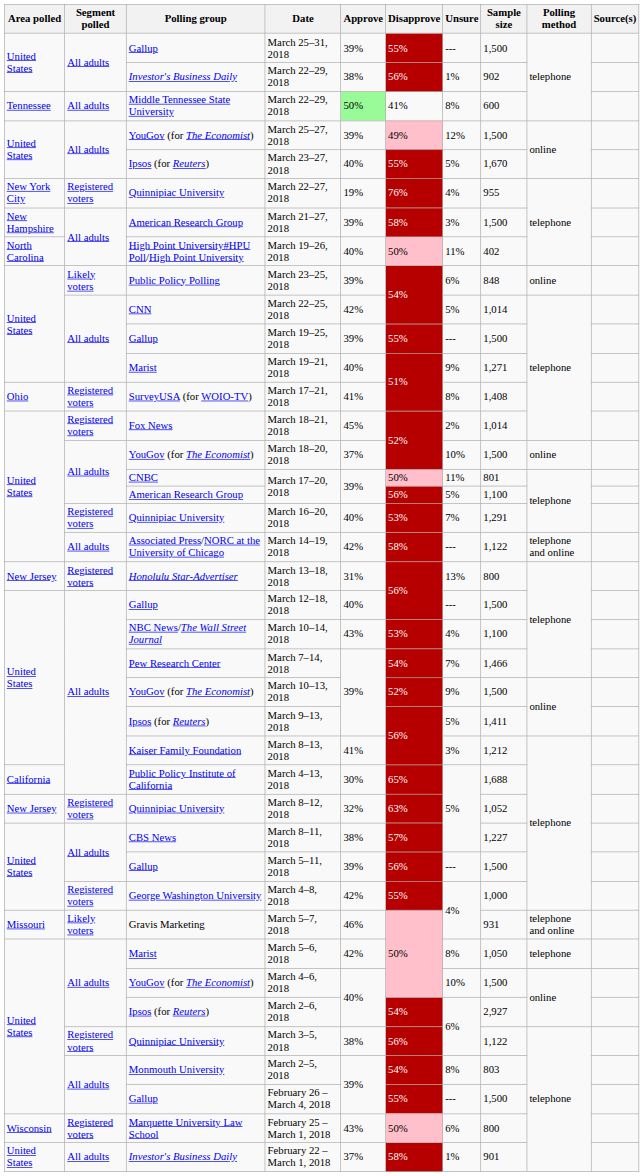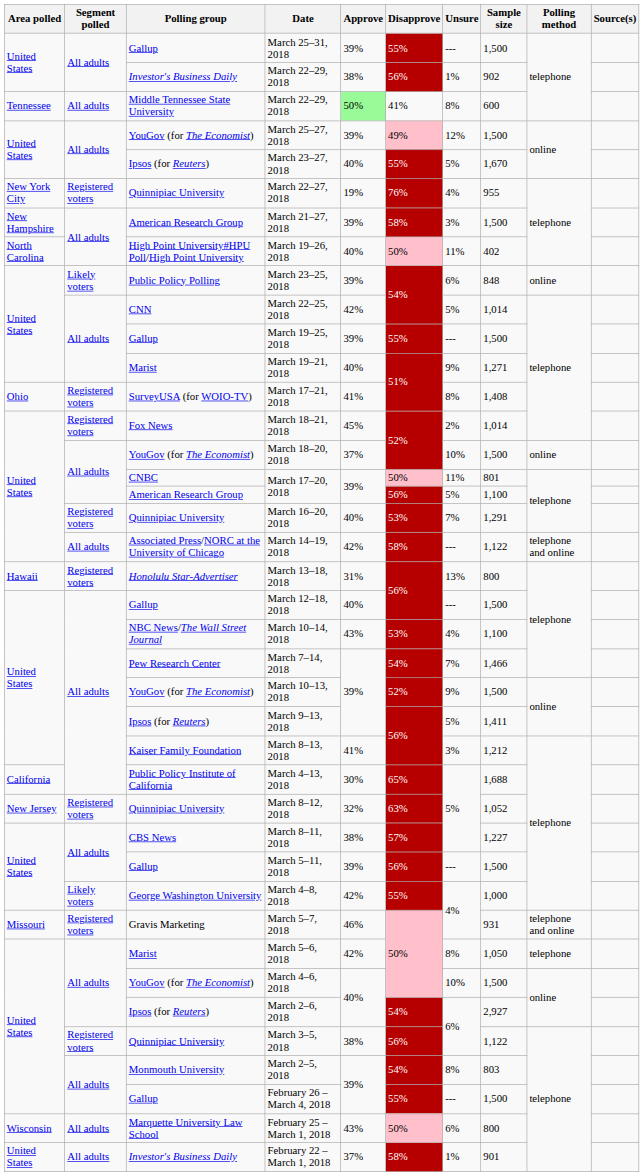March 13–18, 2018 | Area polled: New Jersey -> Hawaii
March 4–8, 2018 | Segment polled: Registered voters -> Likely voters
March 5–7, 2018 | Segment polled: Likely voters -> Registered voters
February 25 – March 1, 2018 | Segment polled: Registered voters -> All adults
